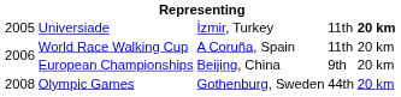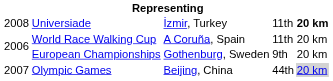Universiade | column 1: 2005 -> 2008
European Championships | column 3: Beijing, China -> Gothenburg, Sweden
Olympic Games | column 1: 2008 -> 2007
Olympic Games | column 3: Gothenburg, Sweden -> Beijing, China
Olympic Games | column 5: no background -> lightgrey background
